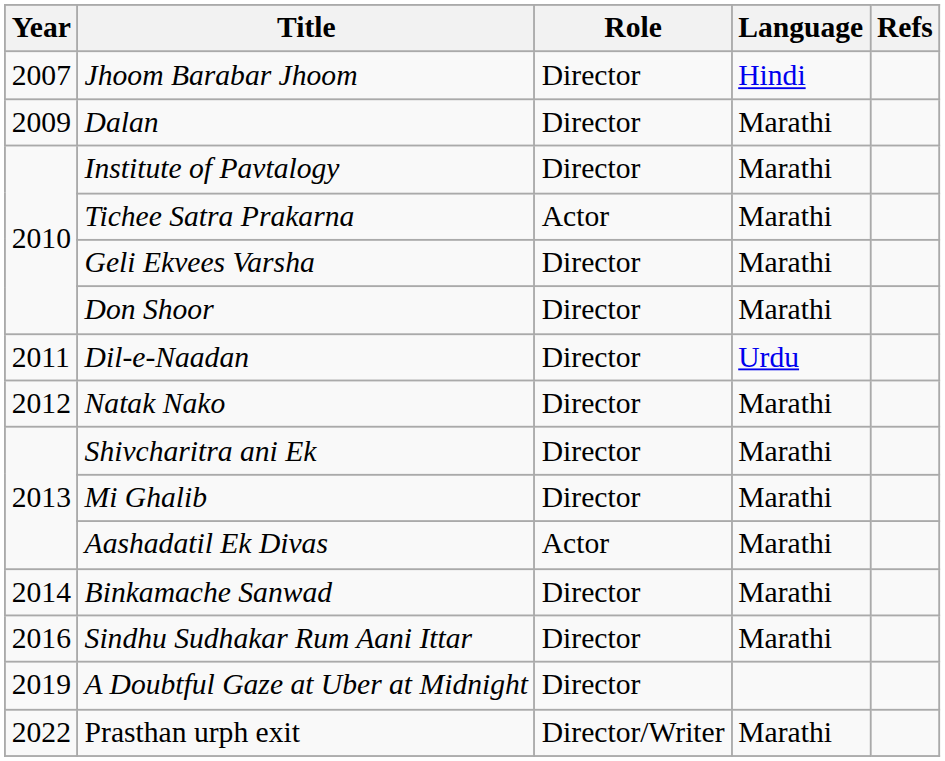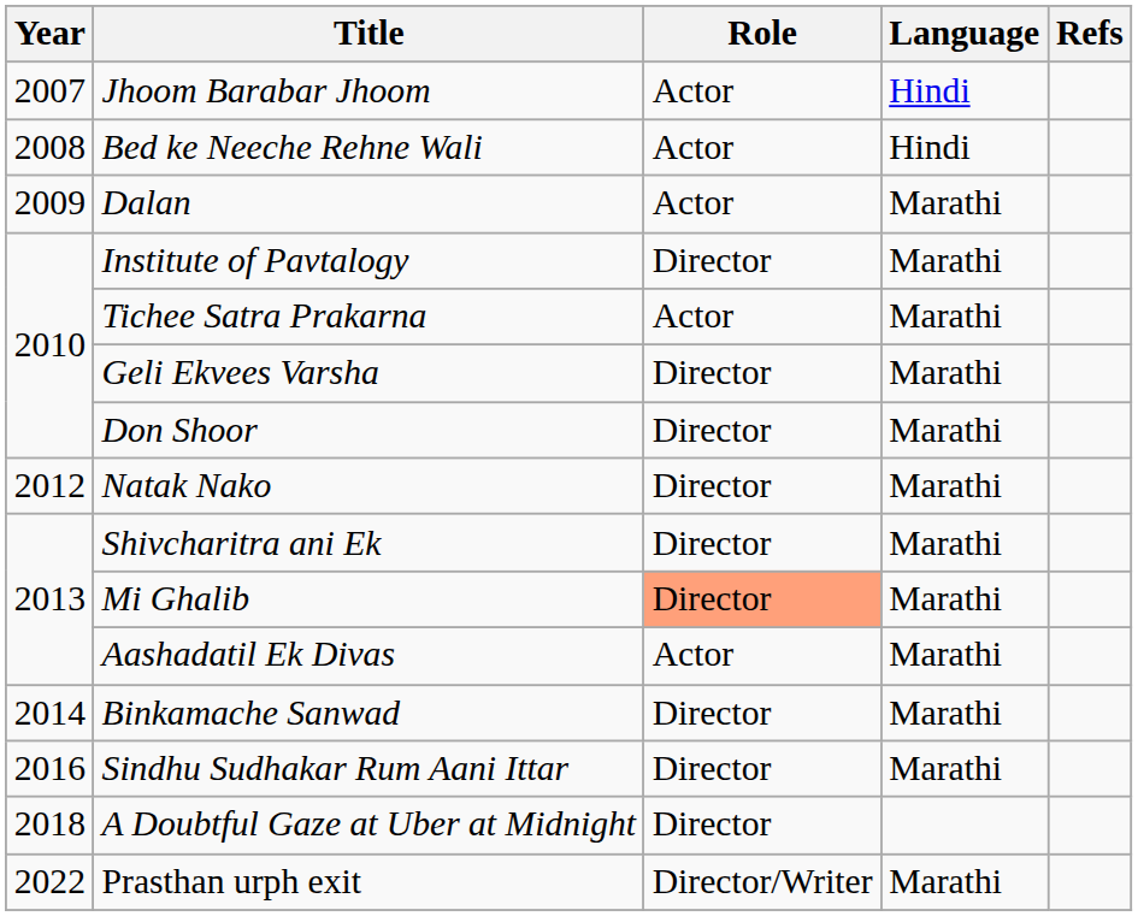Jhoom Barabar Jhoom | Role: Director -> Actor
+ row: 2008 | Bed ke Neeche Rehne Wali | Actor | Hindi
Dalan | Role: Director -> Actor
- row: 2011 | Dil-e-Naadan | Director | Urdu
Mi Ghalib | Role: no background -> lightsalmon background
A Doubtful Gaze at Uber at Midnight | Year: 2019 -> 2018
